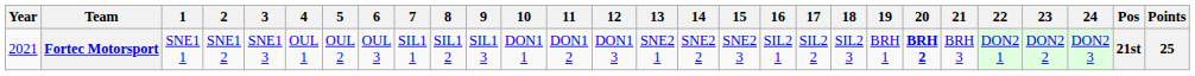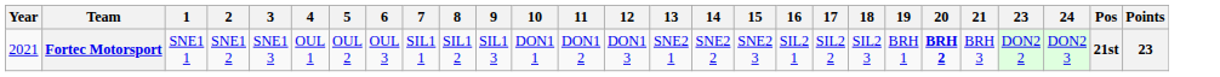- column: 22 | DON2 1
Fortec Motorsport | Points: 25 -> 23
